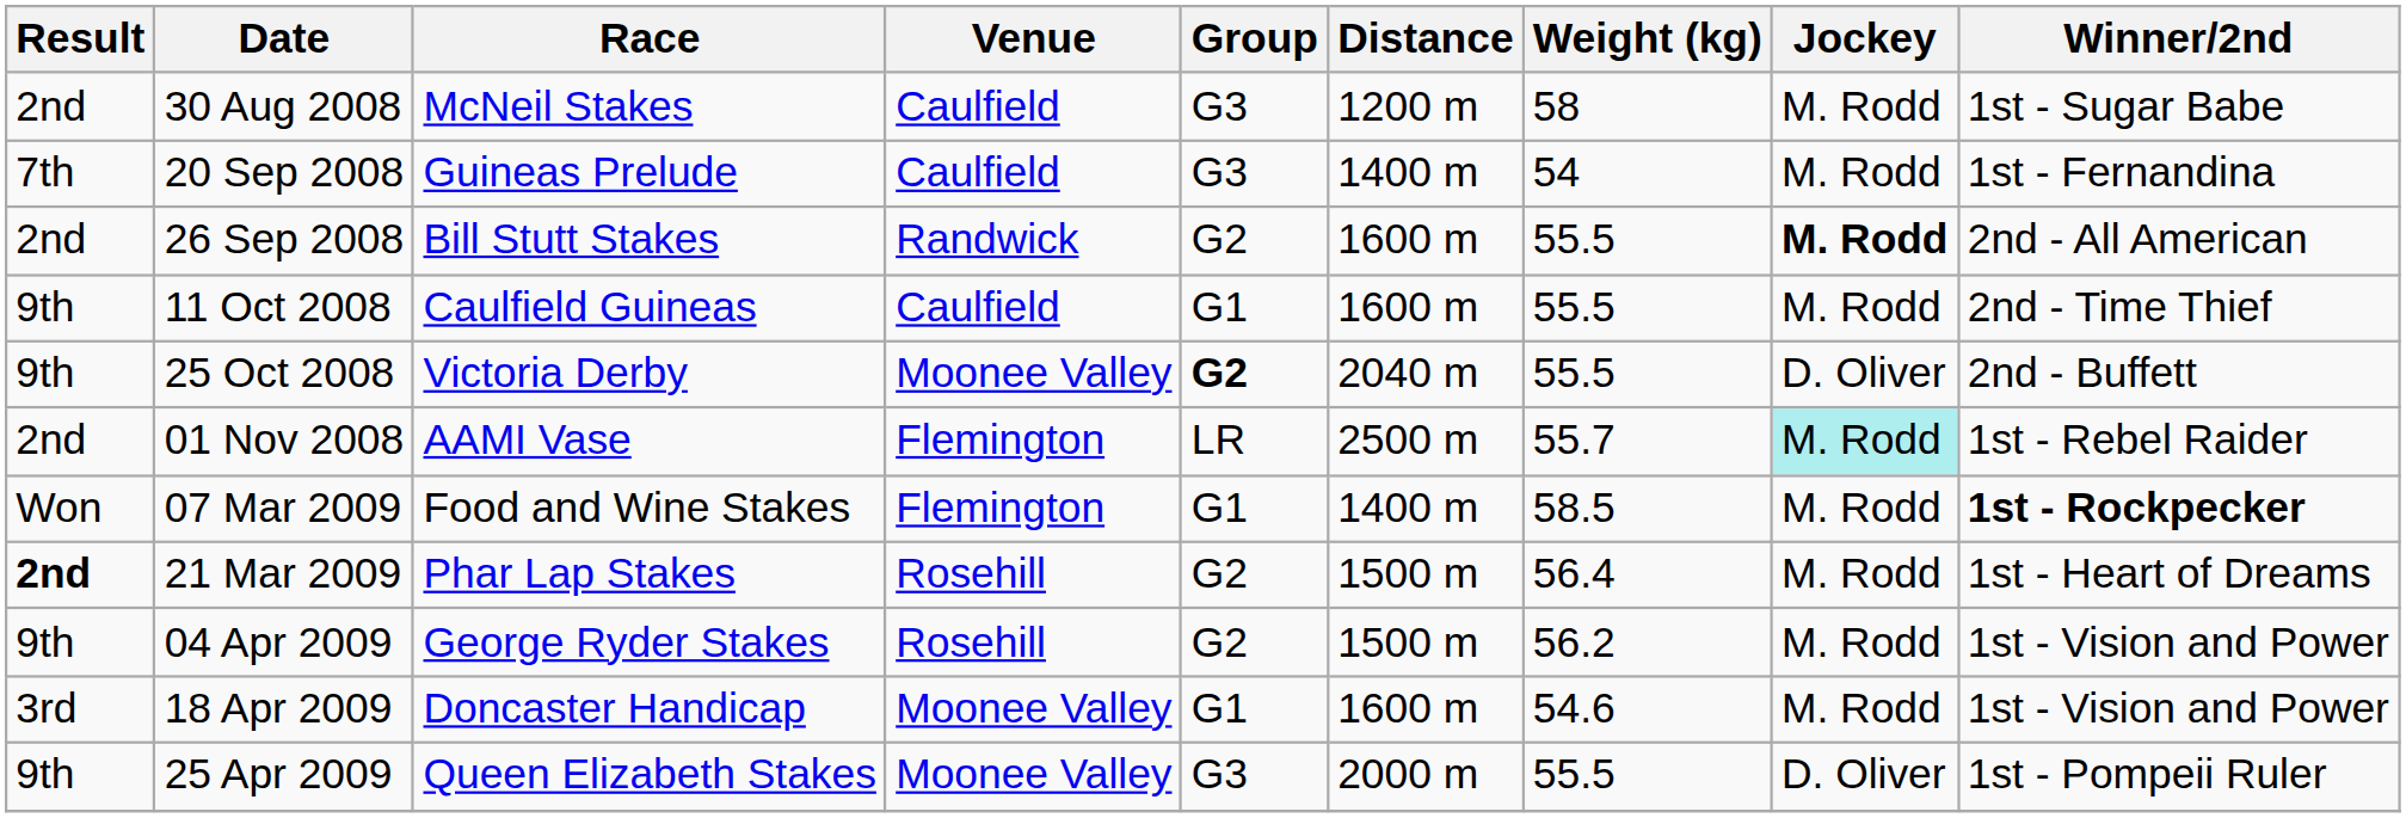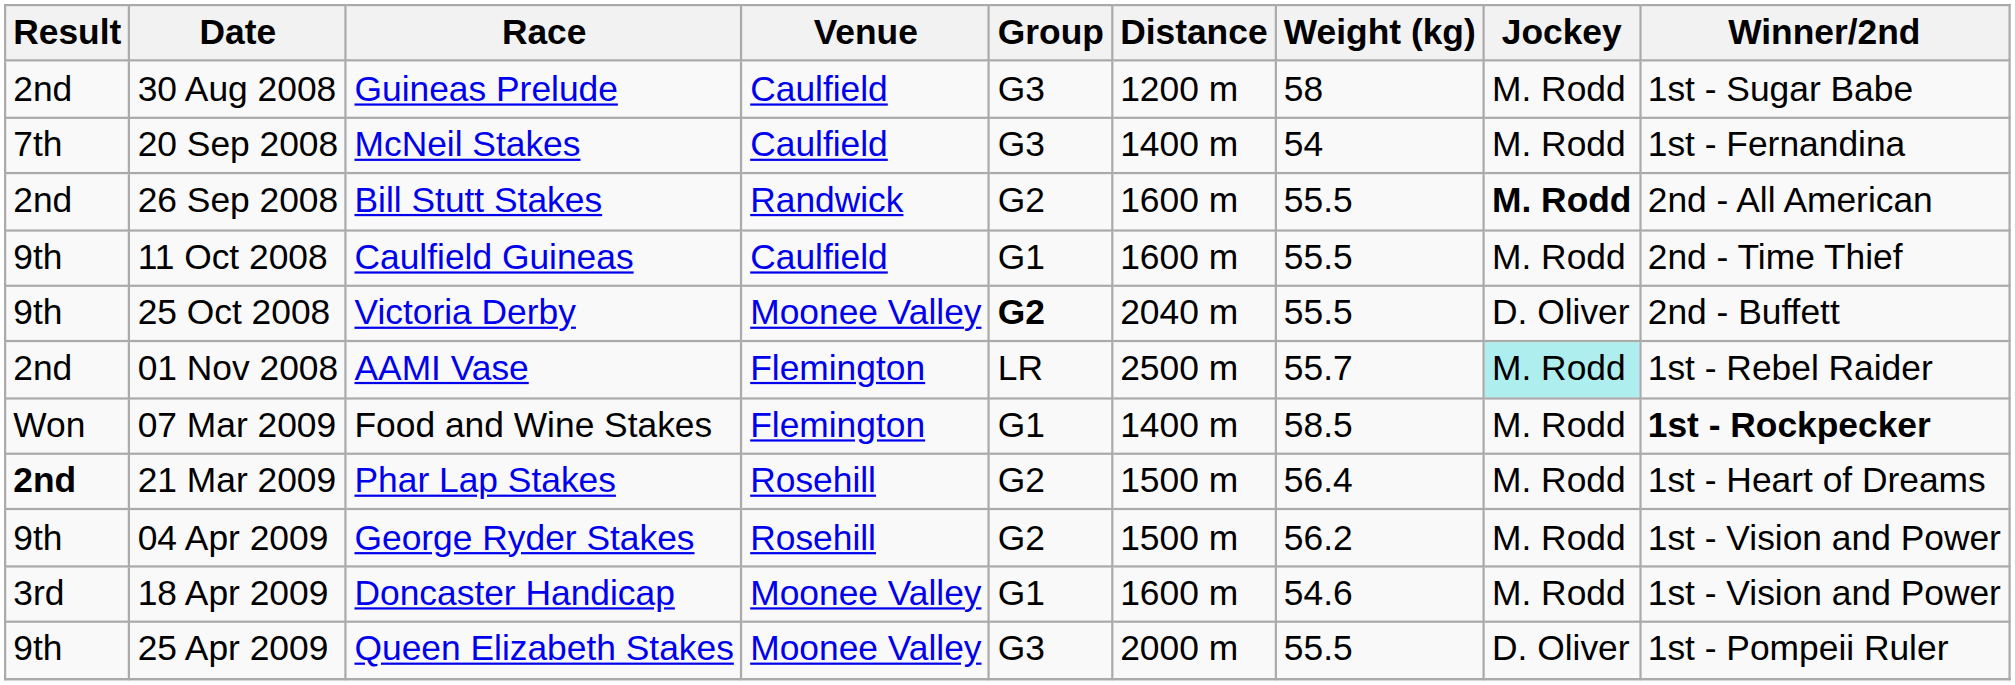30 Aug 2008 | Race: McNeil Stakes -> Guineas Prelude
20 Sep 2008 | Race: Guineas Prelude -> McNeil Stakes
